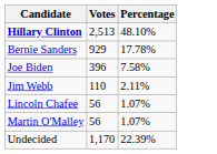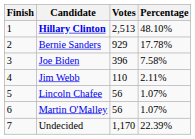+ column: Finish | 1 | 2 | 3 | 4 | 5 | 6 | 7
